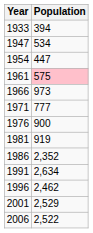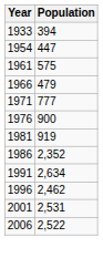- row: 1947 | 534
1961 | Population: pink background -> no background
1966 | Population: 973 -> 479
2001 | Population: 2,529 -> 2,531
